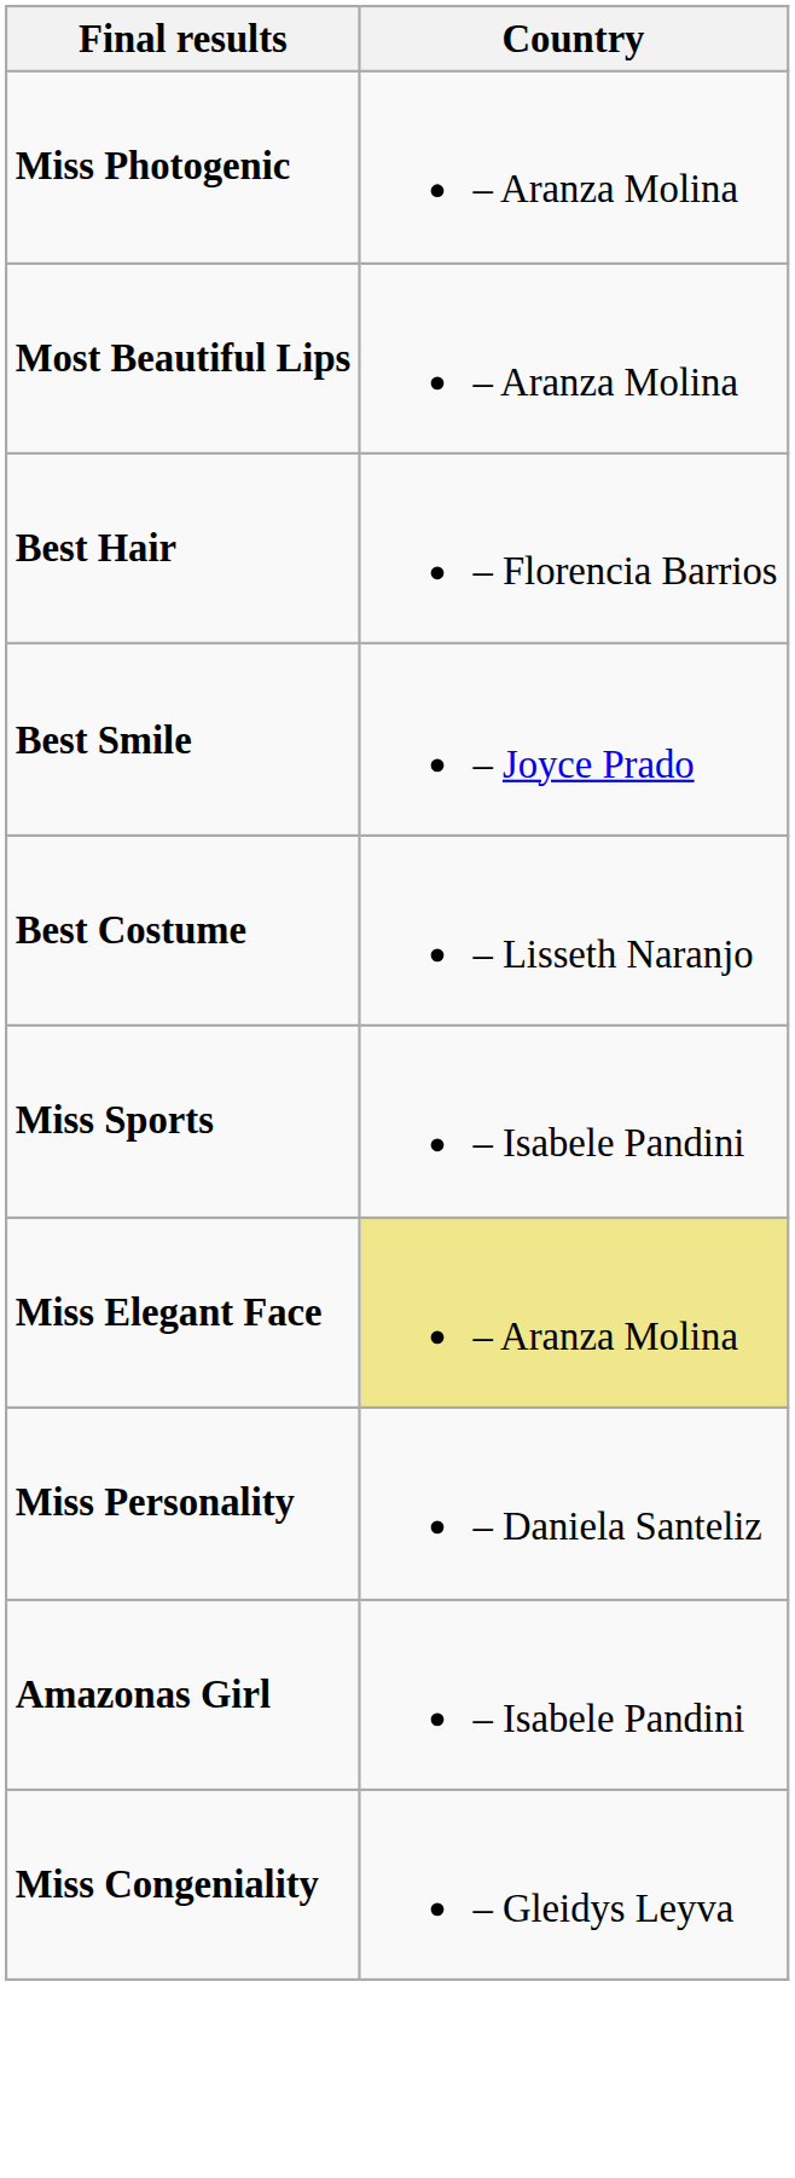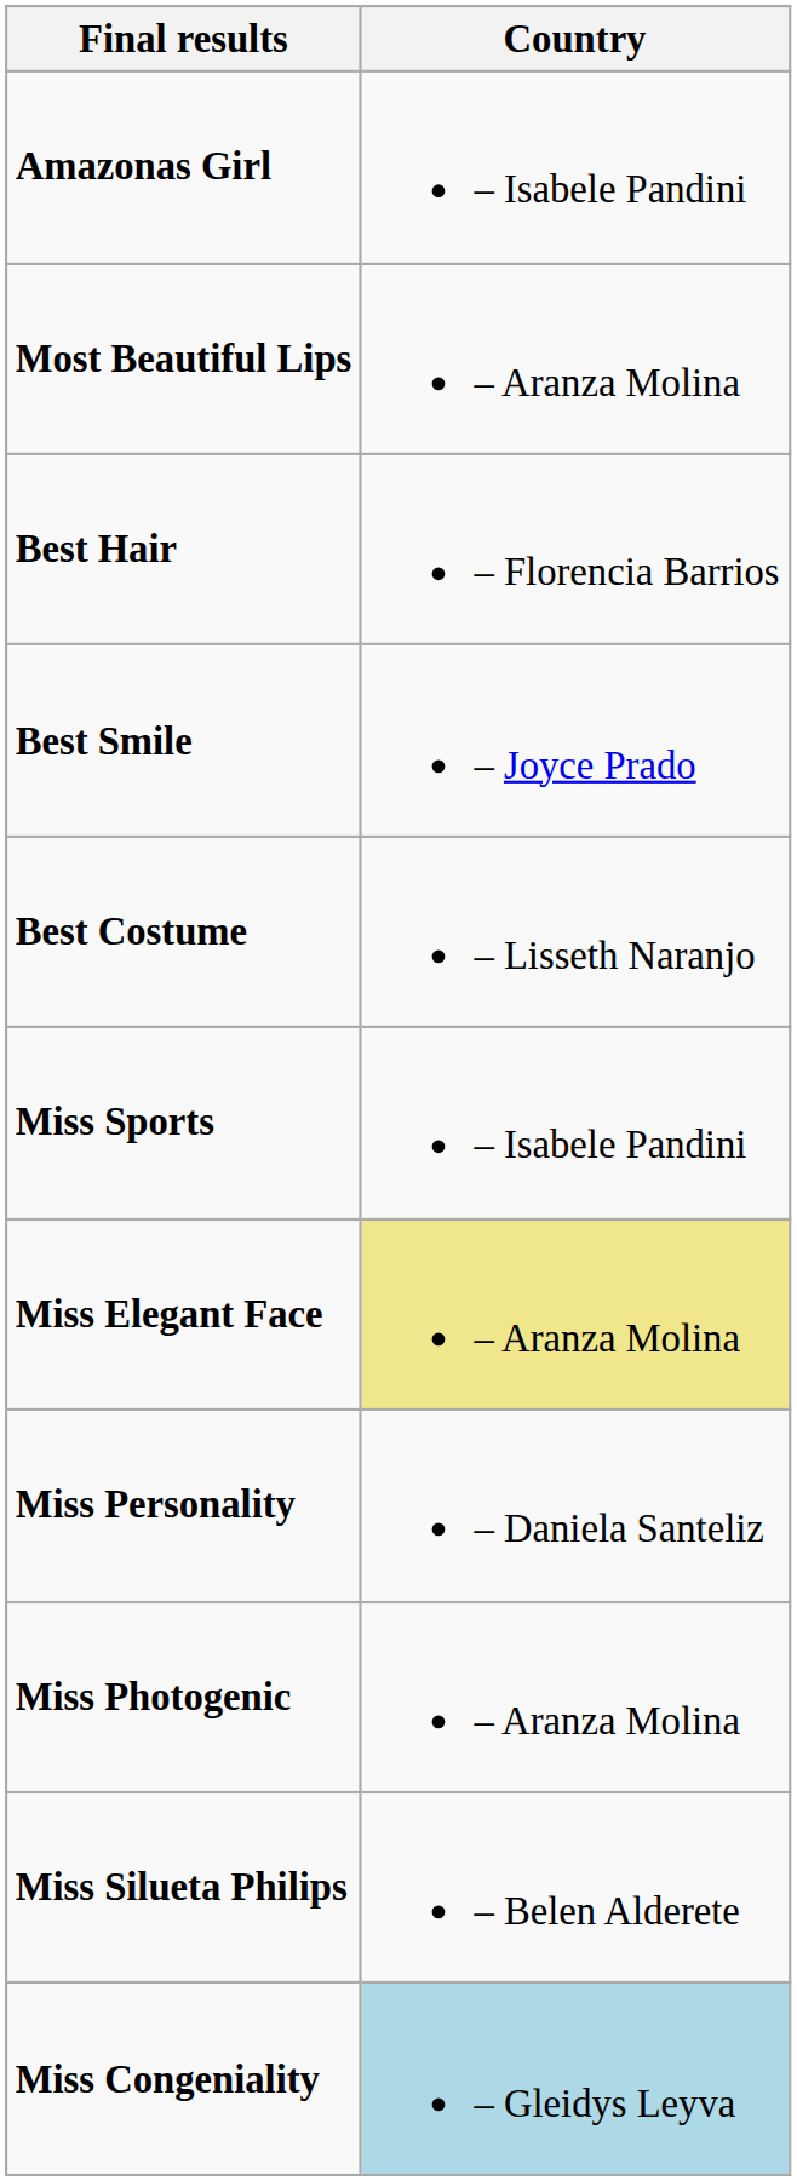rows swapped: Amazonas Girl <-> Miss Photogenic
+ row: Miss Silueta Philips | – Belen Alderete
Miss Congeniality | Country: no background -> lightblue background
